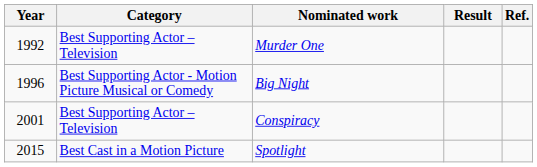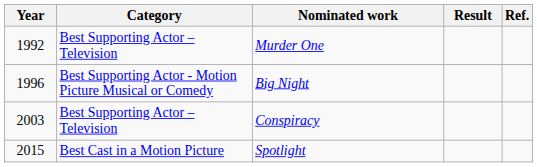Conspiracy | Year: 2001 -> 2003
